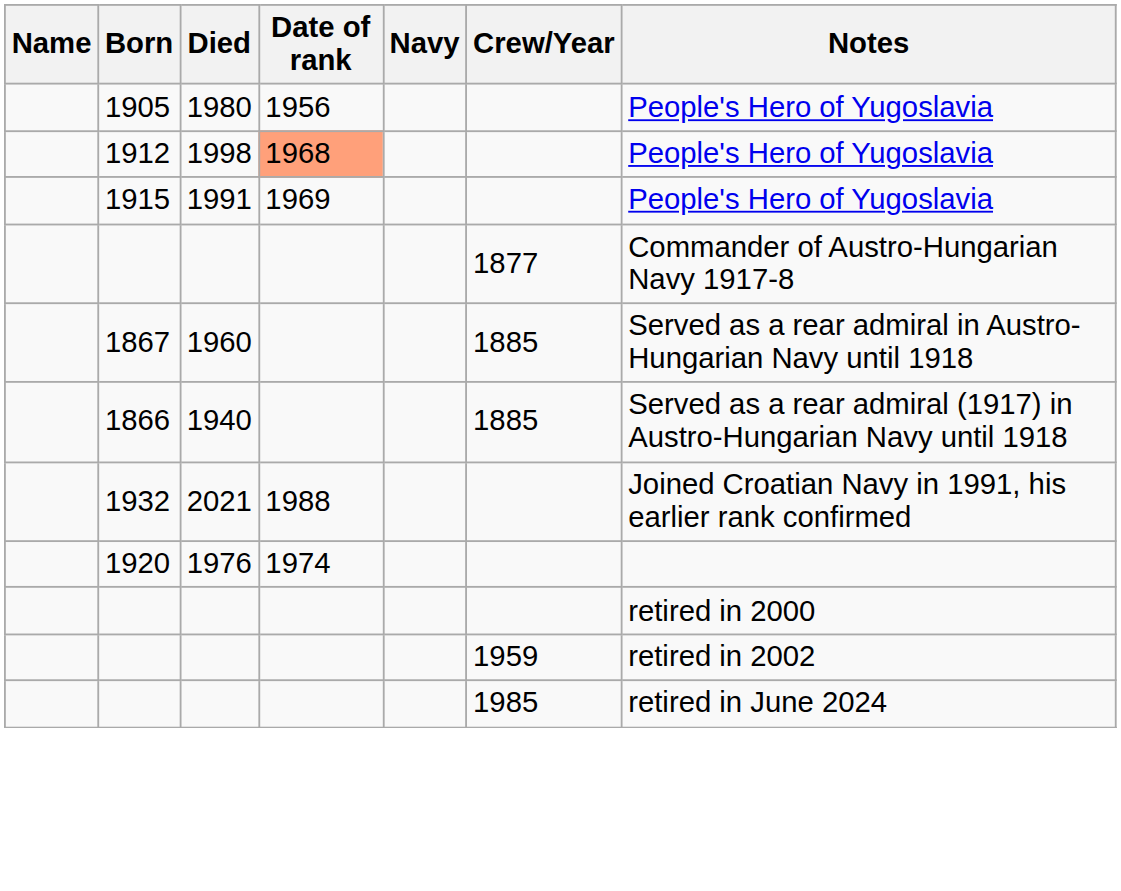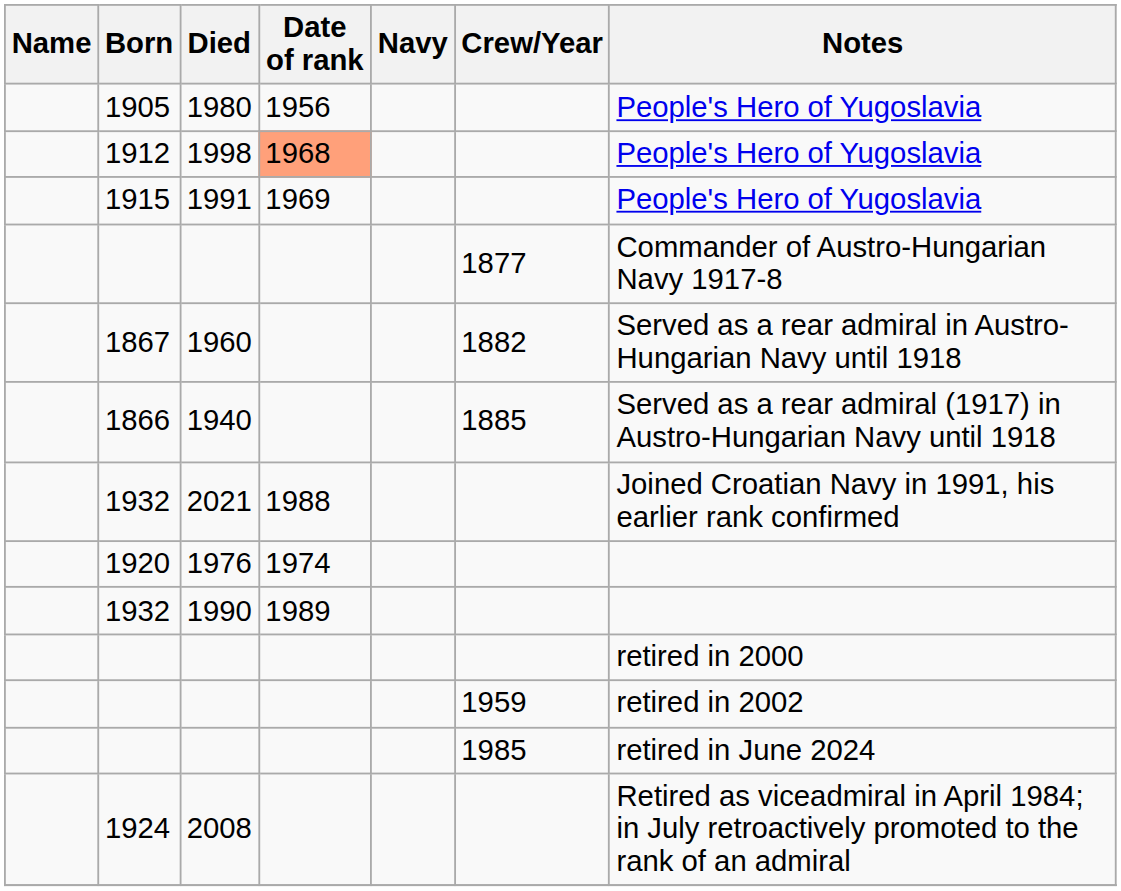1960 | Crew/Year: 1885 -> 1882
+ row: 1932 | 1990 | 1989
+ row: 1924 | 2008 | Retired as viceadmiral in April 1984; in July retroactively promoted to the rank of an admiral
